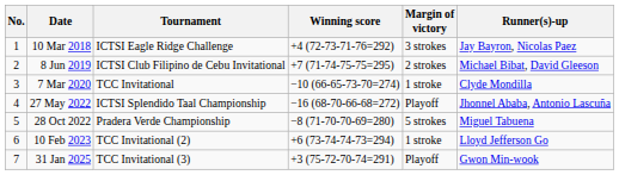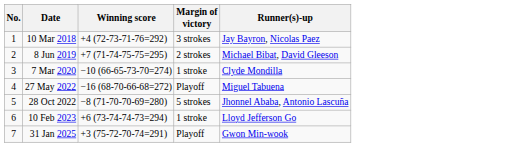- column: Tournament | ICTSI Eagle Ridge Challenge | ICTSI Club Filipino de Cebu Invitational | TCC Invitational | ICTSI Splendido Taal Championship | Pradera Verde Championship | TCC Invitational (2) | TCC Invitational (3)
27 May 2022 | Runner(s)-up: Jhonnel Ababa, Antonio Lascuña -> Miguel Tabuena
28 Oct 2022 | Runner(s)-up: Miguel Tabuena -> Jhonnel Ababa, Antonio Lascuña
